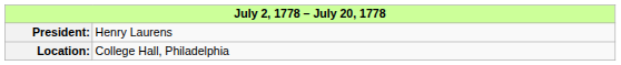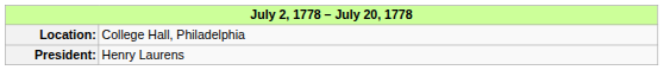rows swapped: Location: <-> President:
